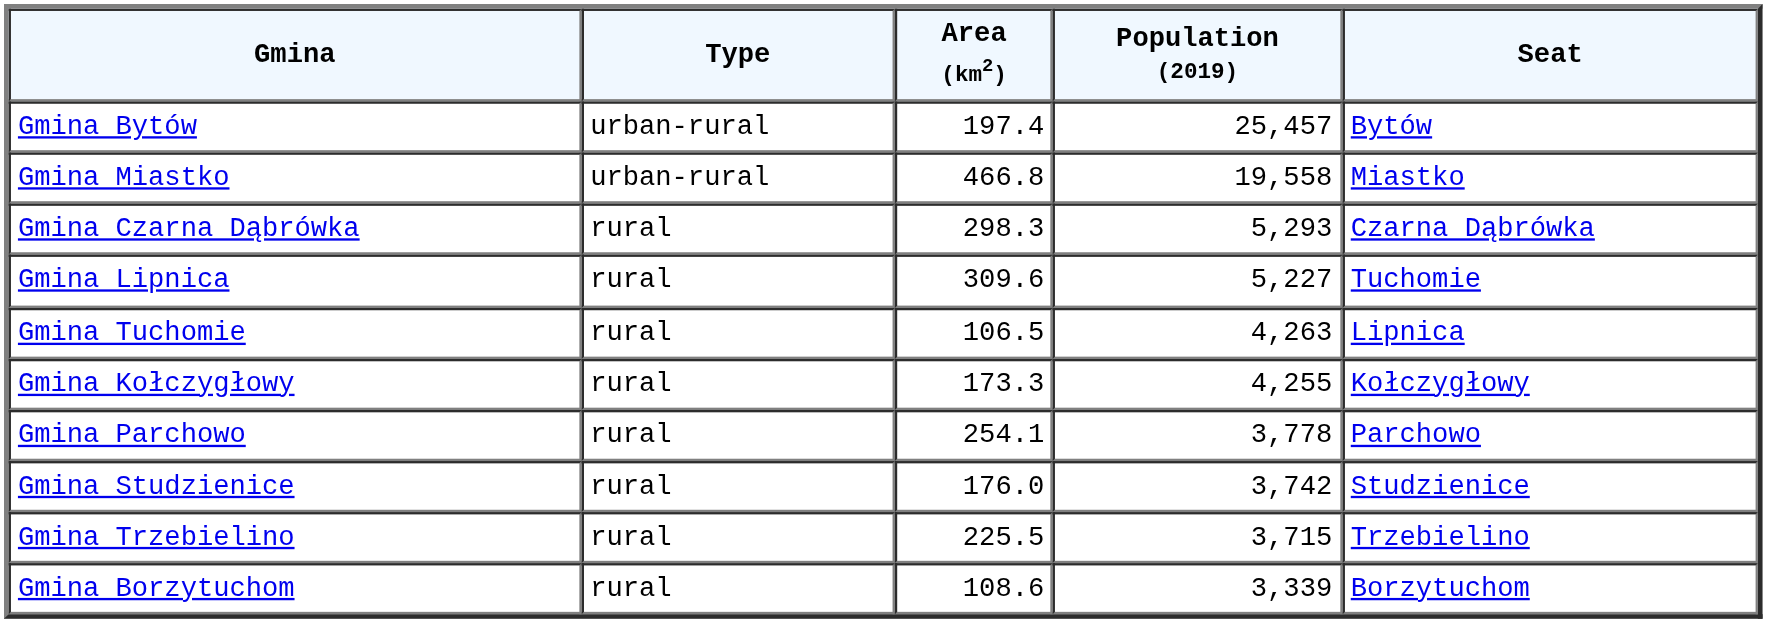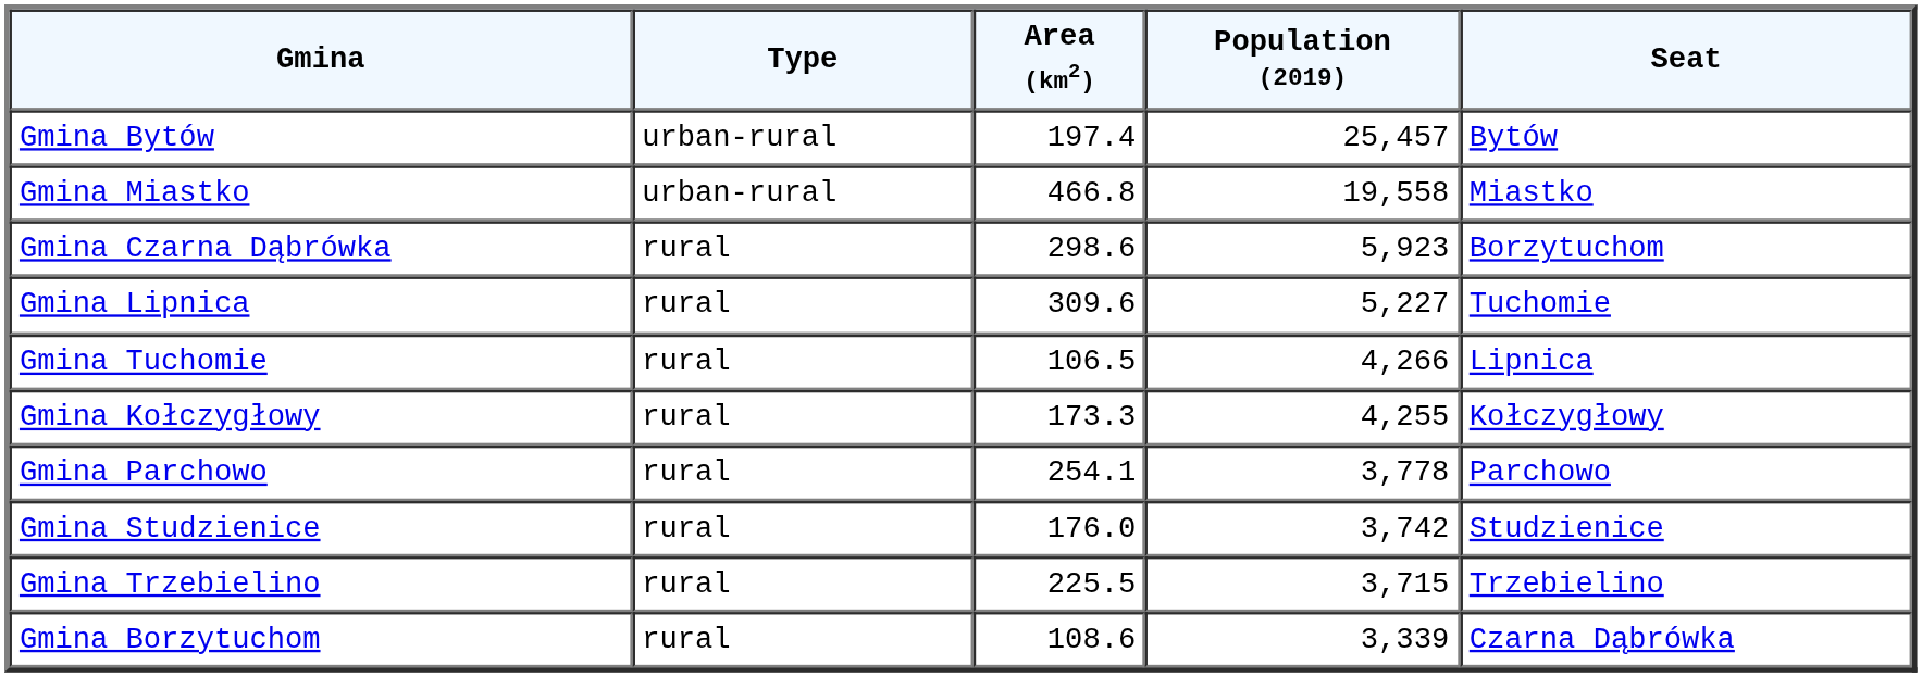Gmina Czarna Dąbrówka | Area (km2): 298.3 -> 298.6
Gmina Czarna Dąbrówka | Population (2019): 5,293 -> 5,923
Gmina Czarna Dąbrówka | Seat: Czarna Dąbrówka -> Borzytuchom
Gmina Tuchomie | Population (2019): 4,263 -> 4,266
Gmina Borzytuchom | Seat: Borzytuchom -> Czarna Dąbrówka
